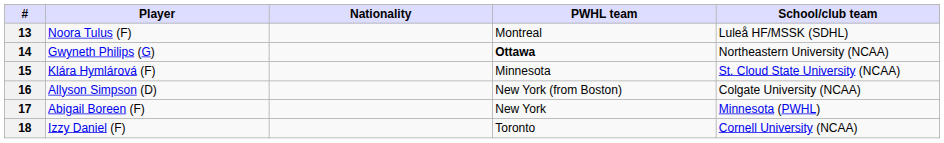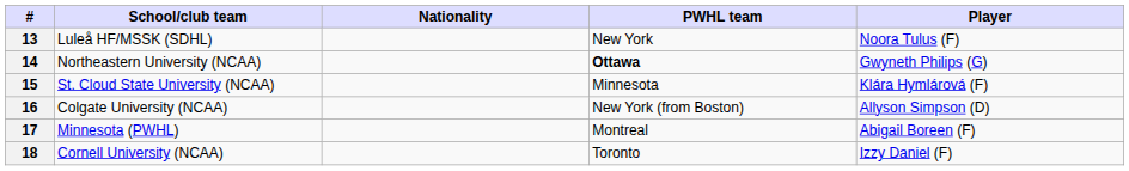columns swapped: Player <-> School/club team
13 | PWHL team: Montreal -> New York
17 | PWHL team: New York -> Montreal
